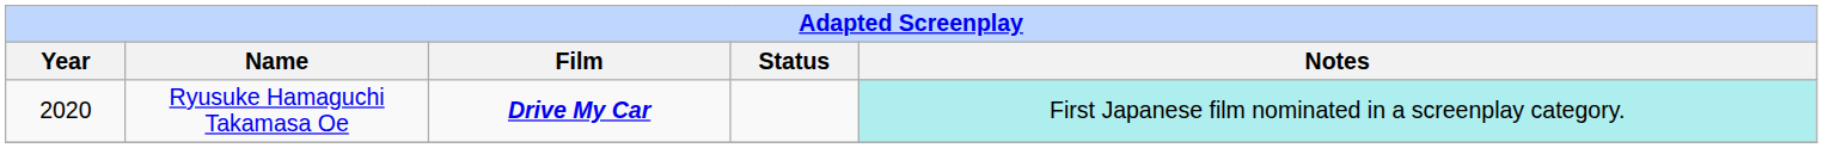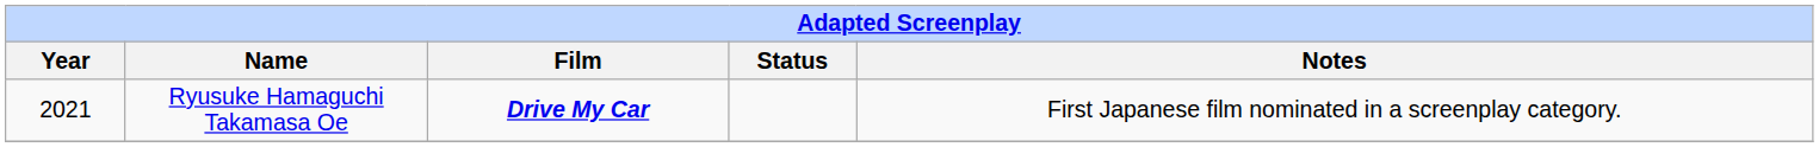Ryusuke Hamaguchi Takamasa Oe | Year: 2020 -> 2021
Ryusuke Hamaguchi Takamasa Oe | Notes: paleturquoise background -> no background
